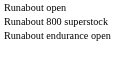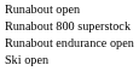+ row: Ski open
